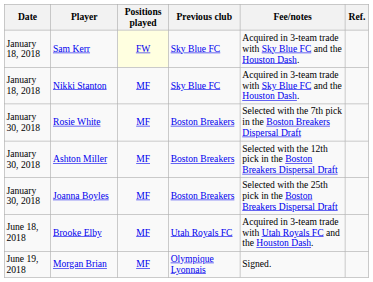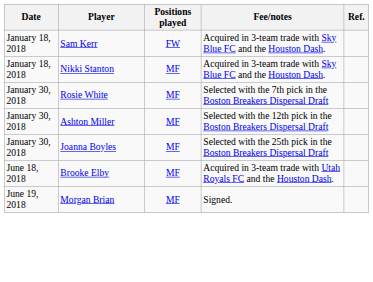- column: Previous club | Sky Blue FC | Sky Blue FC | Boston Breakers | Boston Breakers | Boston Breakers | Utah Royals FC | Olympique Lyonnais
Sam Kerr | Positions played: lightyellow background -> no background
